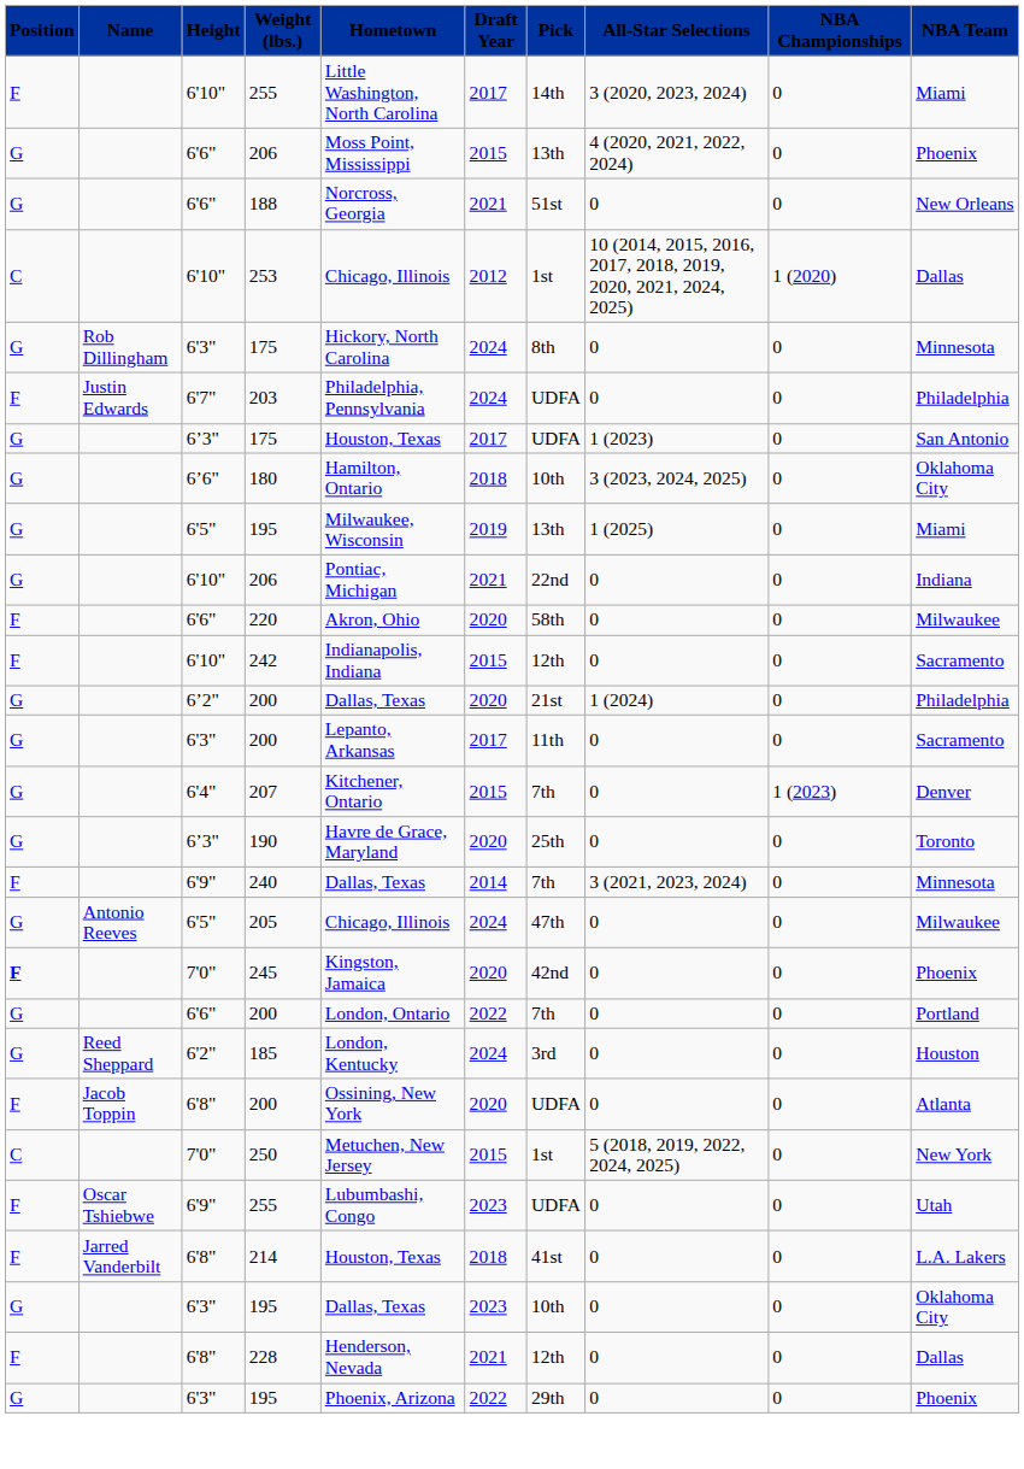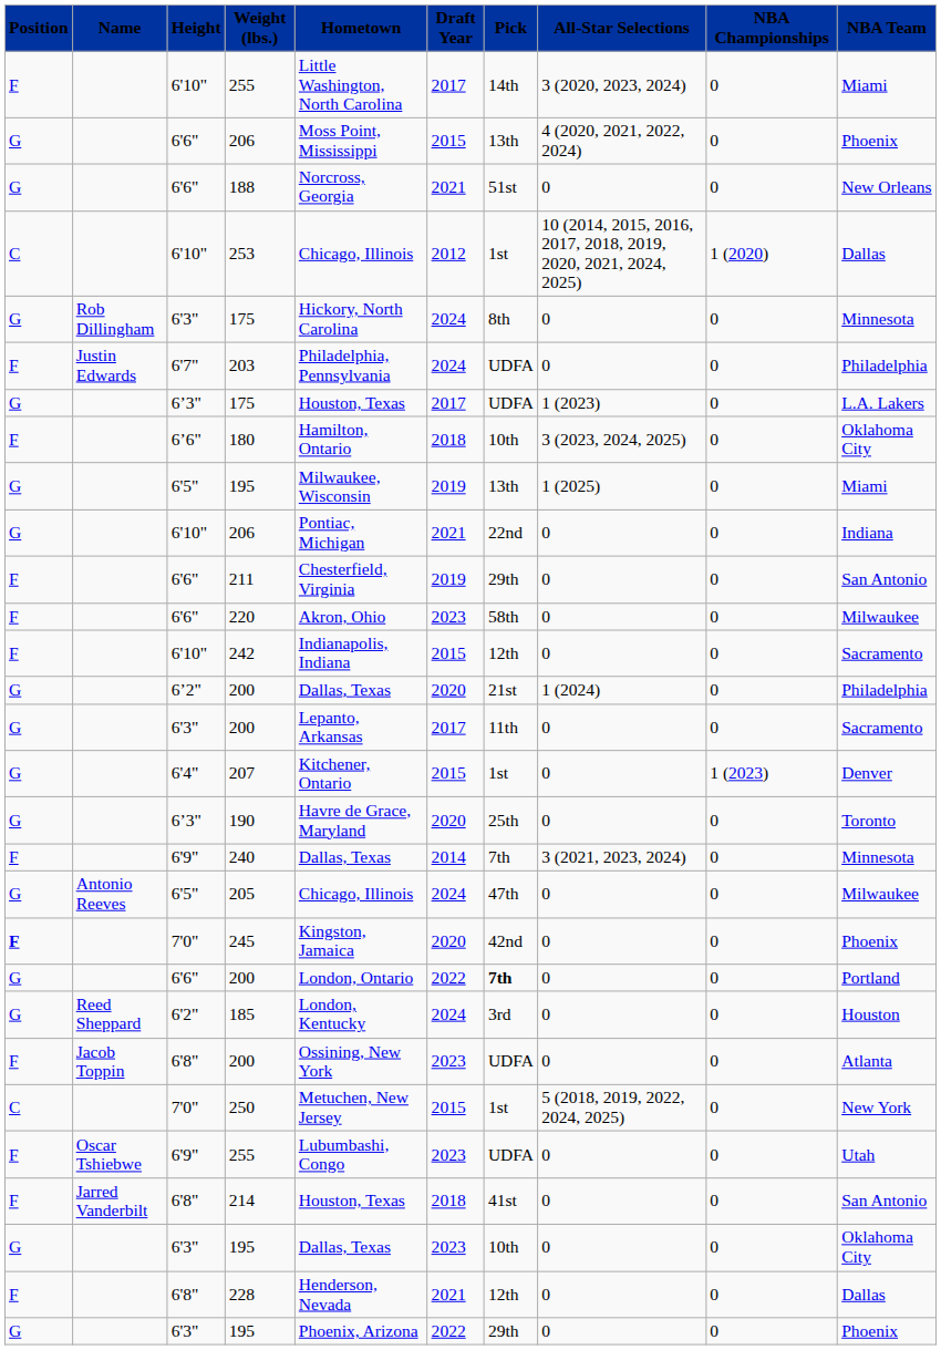6’3" / 175 | NBA Team: San Antonio -> L.A. Lakers
180 | Position: G -> F
+ row: F | 6'6" | 211 | Chesterfield, Virginia | 2019 | 29th | 0 | 0 | San Antonio
220 | Draft Year: 2020 -> 2023
207 | Pick: 7th -> 1st
6'6" / 200 | Pick: normal -> bold
6'8" / 200 | Draft Year: 2020 -> 2023
214 | NBA Team: L.A. Lakers -> San Antonio
